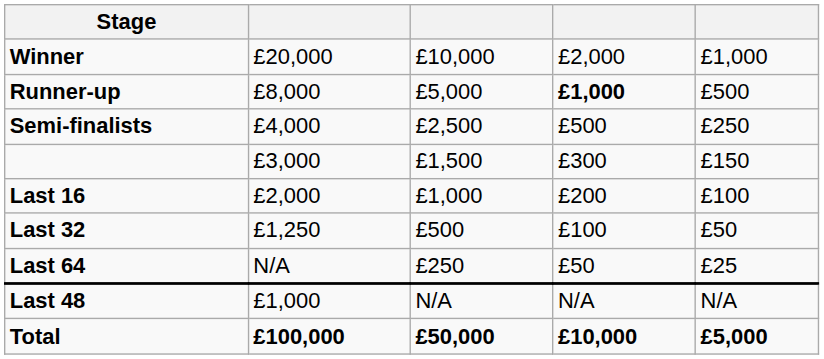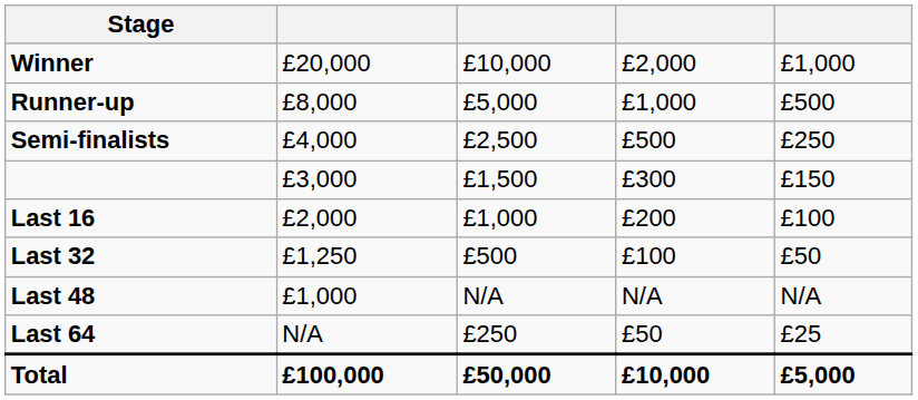Runner-up | column 4: bold -> normal
rows swapped: Last 48 <-> Last 64
